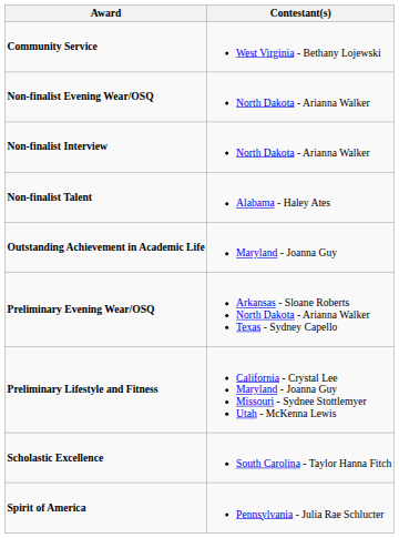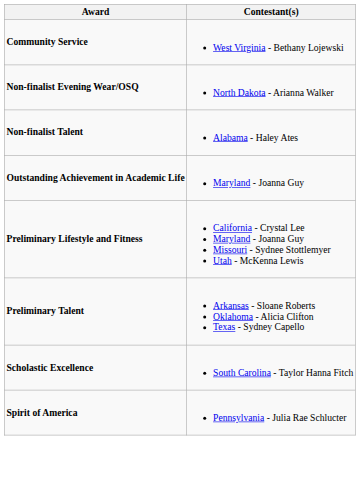- row: Non-finalist Interview | North Dakota - Arianna Walker
- row: Preliminary Evening Wear/OSQ | Arkansas - Sloane Roberts North Dakota - Arianna Walker Texas - Sydney Capello
+ row: Preliminary Talent | Arkansas - Sloane Roberts Oklahoma - Alicia Clifton Texas - Sydney Capello
